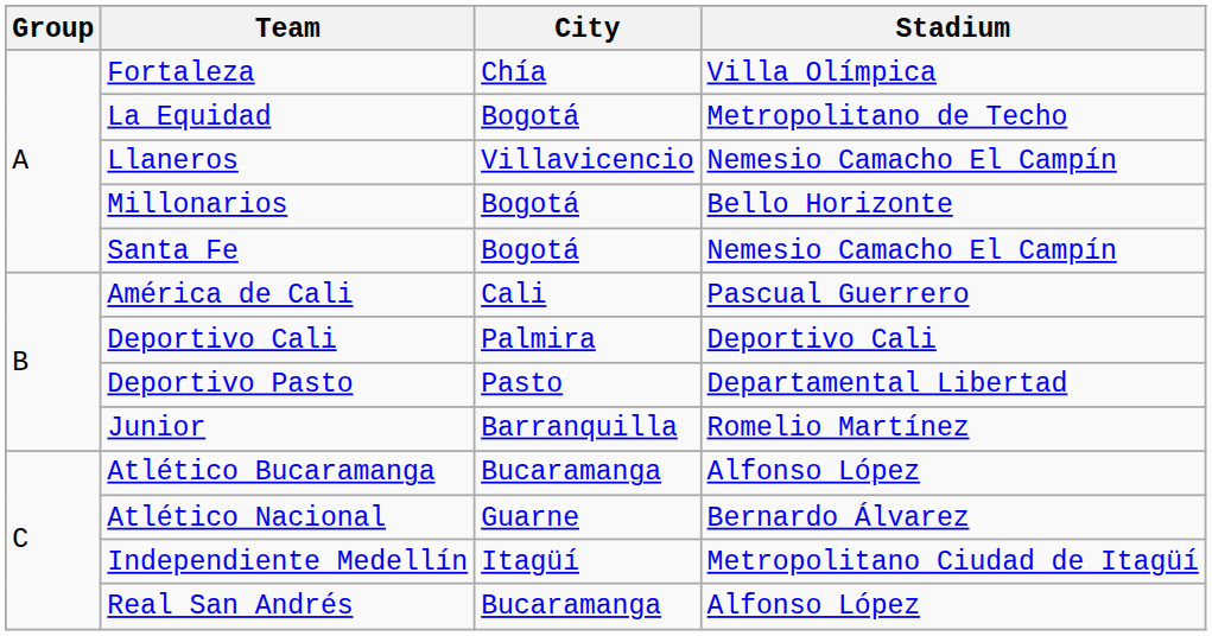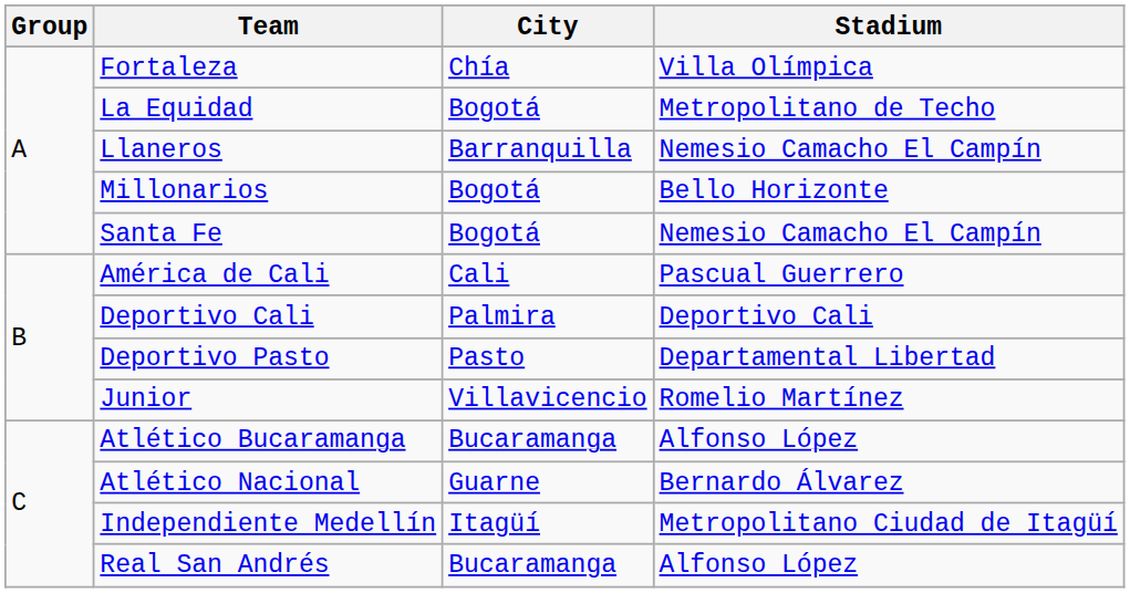Llaneros | City: Villavicencio -> Barranquilla
Junior | City: Barranquilla -> Villavicencio
